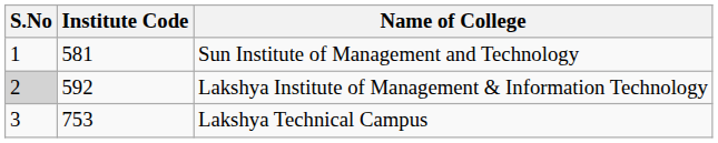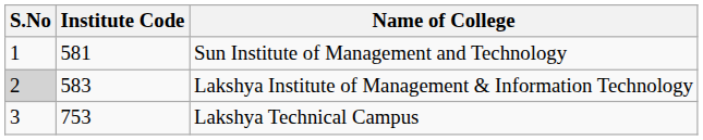Lakshya Institute of Management & Information Technology | Institute Code: 592 -> 583
